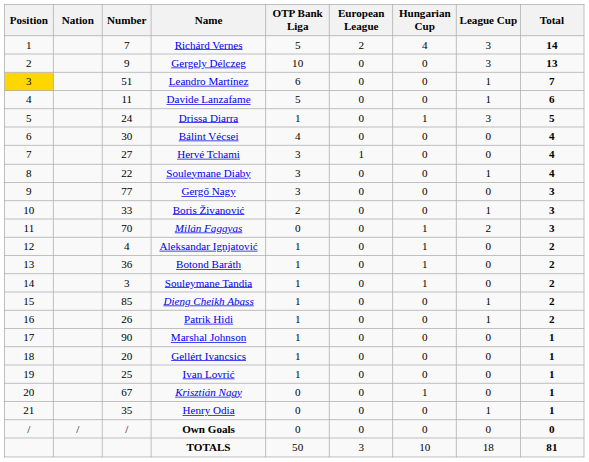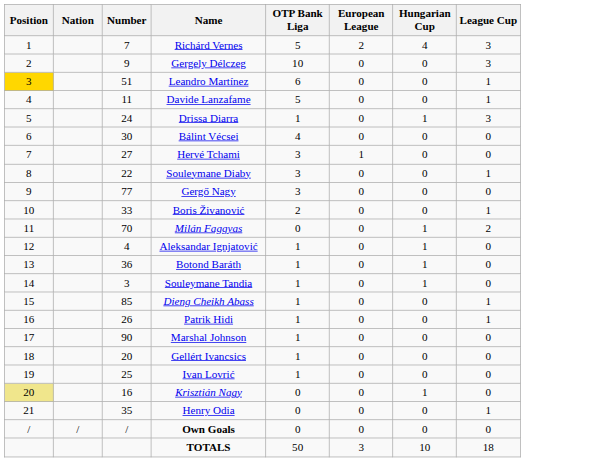- column: Total | 14 | 13 | 7 | 6 | 5 | 4 | 4 | 4 | 3 | 3 | 3 | 2 | 2 | 2 | 2 | 2 | 1 | 1 | 1 | 1 | 1 | 0 | 81
Krisztián Nagy | Position: no background -> khaki background
Krisztián Nagy | Number: 67 -> 16
